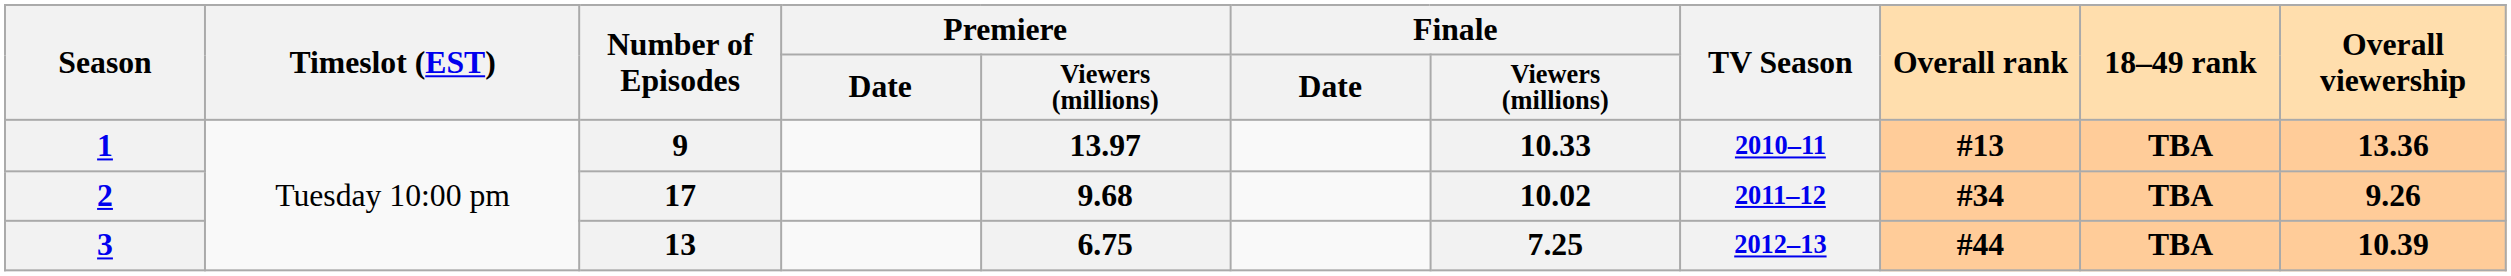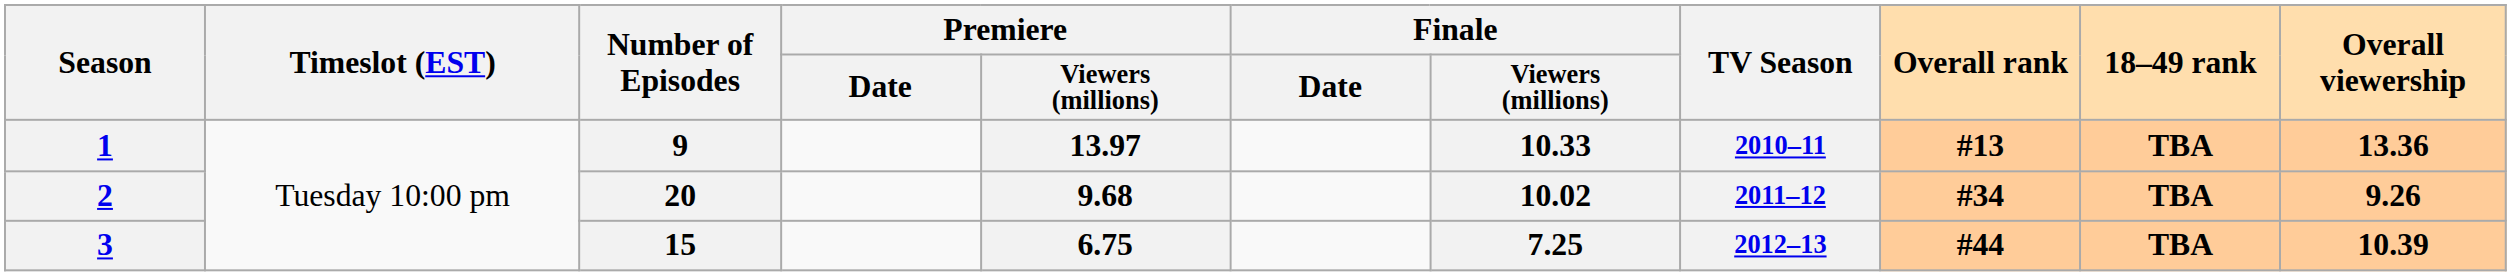2 | Number of Episodes: 17 -> 20
3 | Number of Episodes: 13 -> 15
